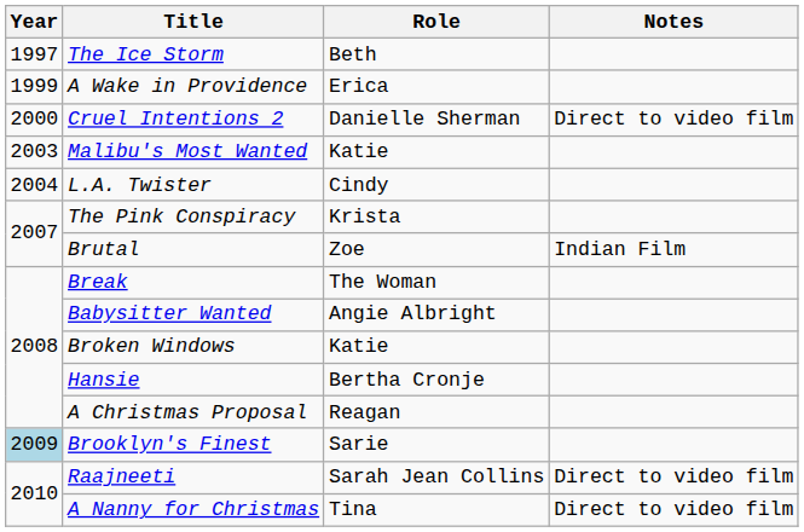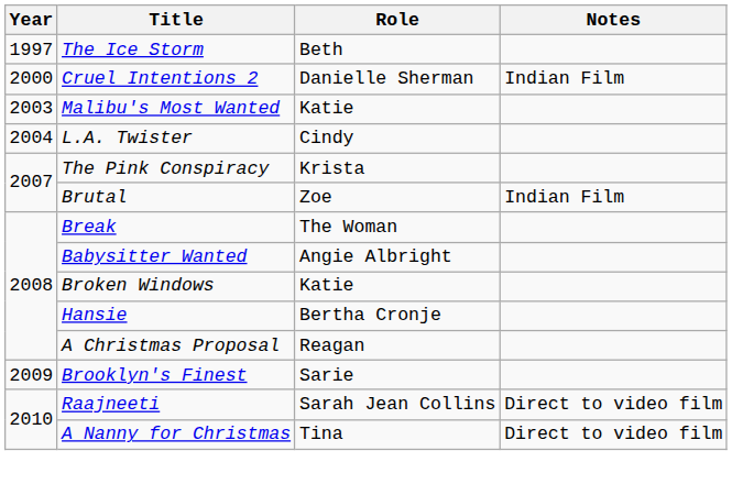- row: 1999 | A Wake in Providence | Erica
Cruel Intentions 2 | Notes: Direct to video film -> Indian Film
Brooklyn's Finest | Year: lightblue background -> no background
